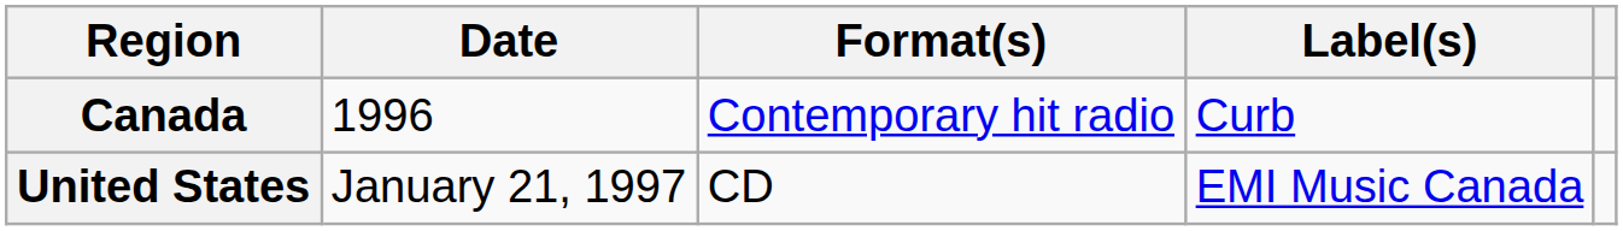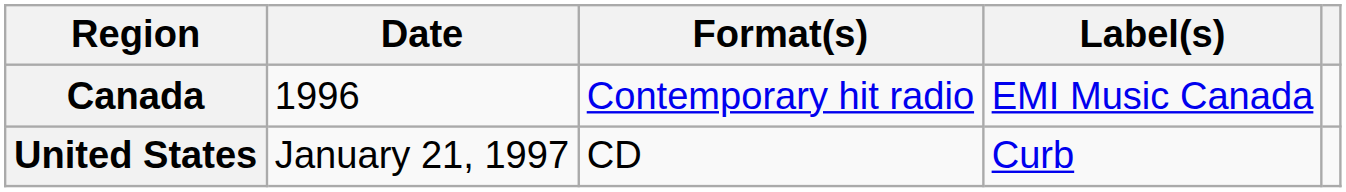Canada | Label(s): Curb -> EMI Music Canada
United States | Label(s): EMI Music Canada -> Curb
